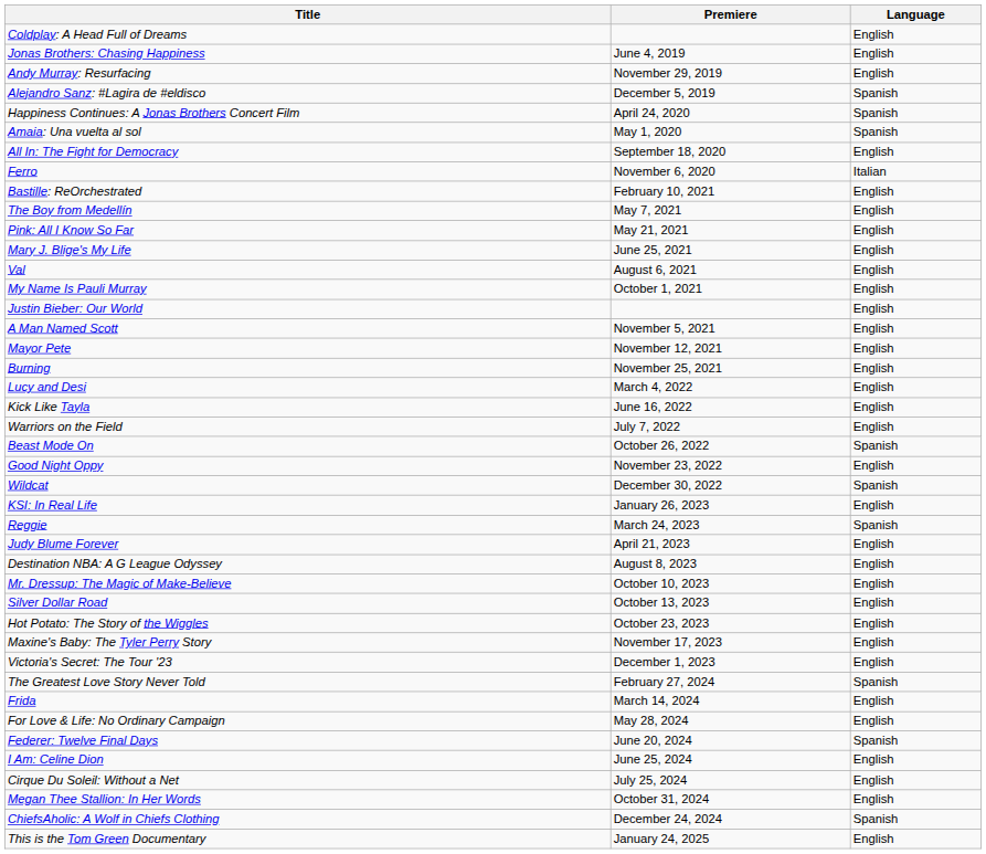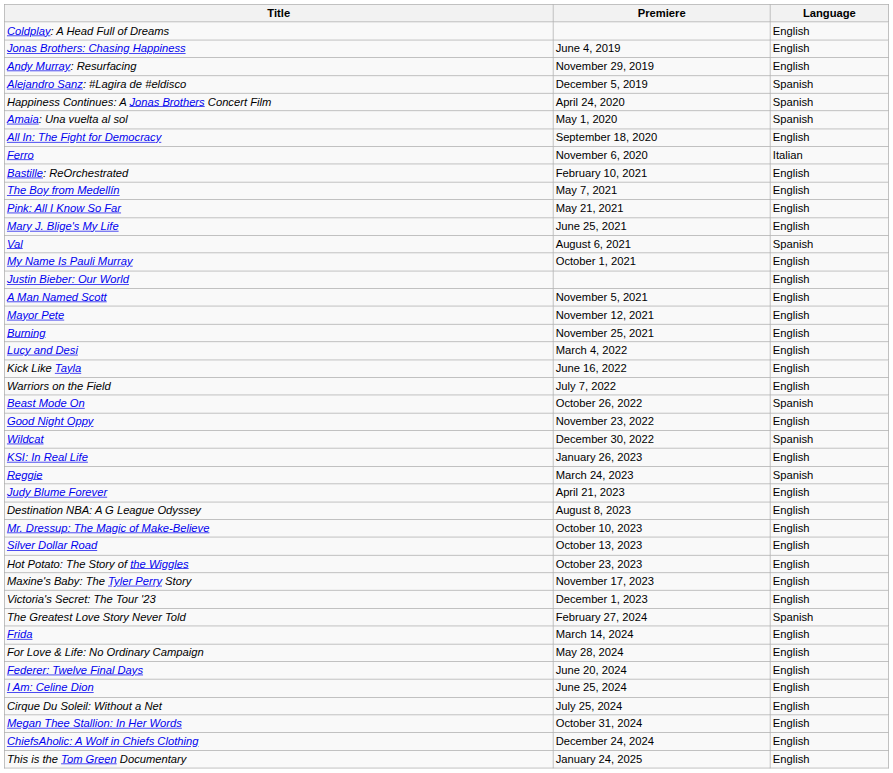Val | Language: English -> Spanish
Federer: Twelve Final Days | Language: Spanish -> English
ChiefsAholic: A Wolf in Chiefs Clothing | Language: Spanish -> English
